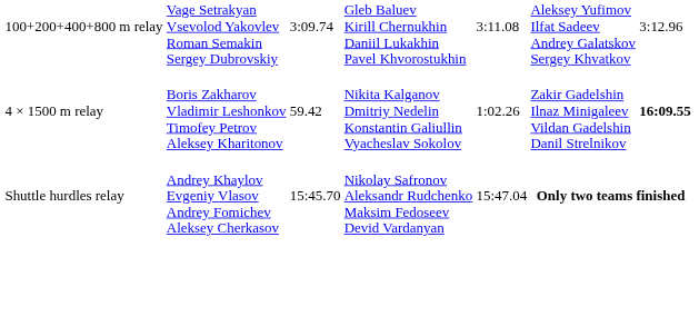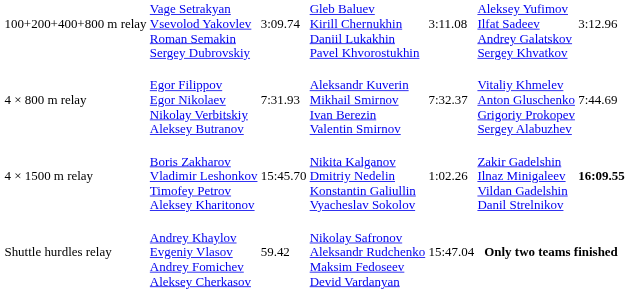+ row: 4 × 800 m relay | Egor Filippov Egor Nikolaev Nikolay Verbitskiy Aleksey Butranov | 7:31.93 | Aleksandr Kuverin Mikhail Smirnov Ivan Berezin Valentin Smirnov | 7:32.37 | Vitaliy Khmelev Anton Gluschenko Grigoriy Prokopev Sergey Alabuzhev | 7:44.69
4 × 1500 m relay | column 3: 59.42 -> 15:45.70
Shuttle hurdles relay | column 3: 15:45.70 -> 59.42
